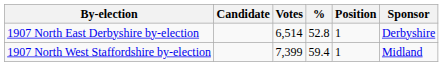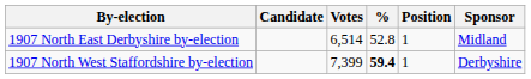1907 North East Derbyshire by-election | Sponsor: Derbyshire -> Midland
1907 North West Staffordshire by-election | %: normal -> bold
1907 North West Staffordshire by-election | Sponsor: Midland -> Derbyshire
